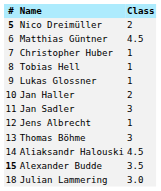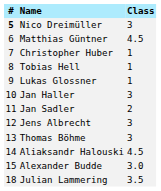Nico Dreimüller | Class: 2 -> 3
Jan Haller | Class: 2 -> 3
Jan Sadler | Class: 3 -> 2
Jens Albrecht | Class: 1 -> 3
Alexander Budde | #: bold -> normal
Alexander Budde | Class: 3.5 -> 3.0
Julian Lammering | Class: 3.0 -> 3.5
